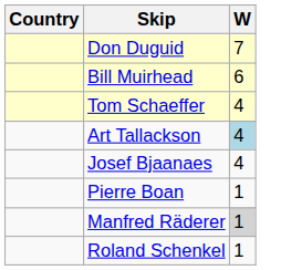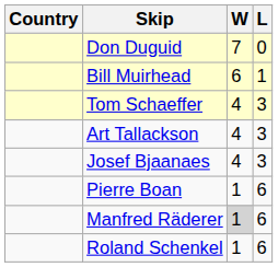+ column: L | 0 | 1 | 3 | 3 | 3 | 6 | 6 | 6
Art Tallackson | W: lightblue background -> no background
